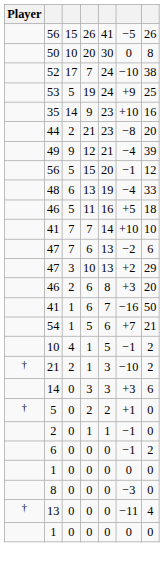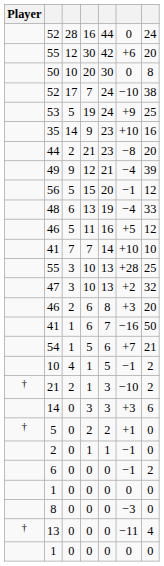+ row: 52 | 28 | 16 | 44 | 0 | 24
+ row: 55 | 12 | 30 | 42 | +6 | 20
- row: 56 | 15 | 26 | 41 | −5 | 26
46 / 11 | column 7: 18 -> 12
- row: 47 | 7 | 6 | 13 | −2 | 6
+ row: 55 | 3 | 10 | 13 | +28 | 25
47 / 10 | column 7: 29 -> 32
